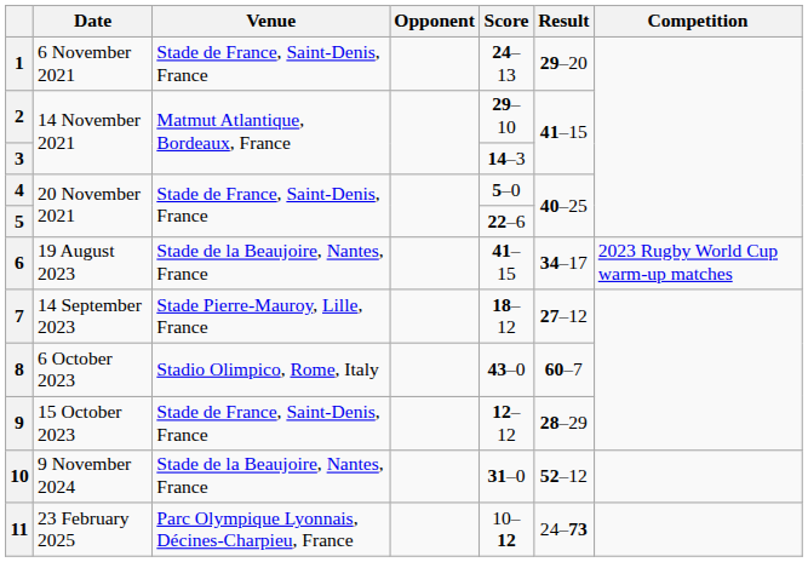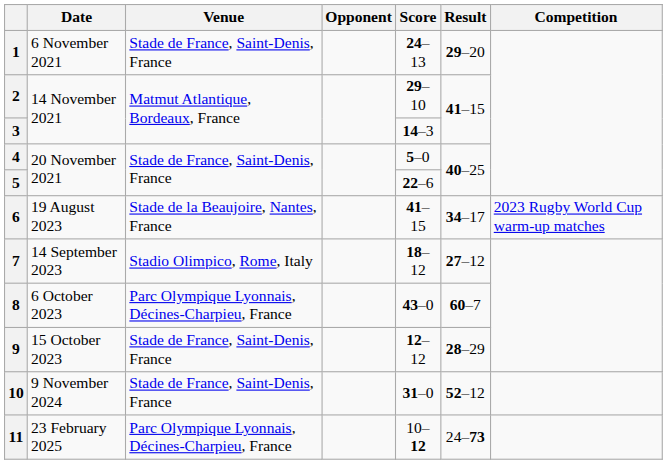7 | Venue: Stade Pierre-Mauroy, Lille, France -> Stadio Olimpico, Rome, Italy
8 | Venue: Stadio Olimpico, Rome, Italy -> Parc Olympique Lyonnais, Décines-Charpieu, France
10 | Venue: Stade de la Beaujoire, Nantes, France -> Stade de France, Saint-Denis, France
